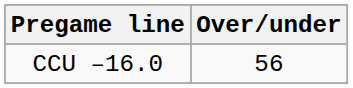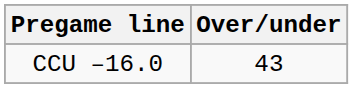CCU –16.0 | Over/under: 56 -> 43
